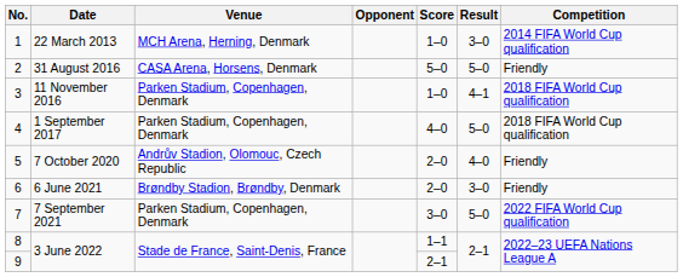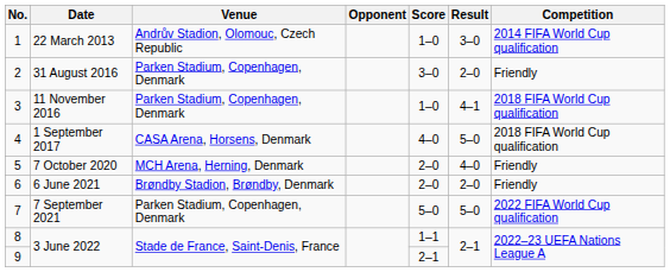1 | Venue: MCH Arena, Herning, Denmark -> Andrův Stadion, Olomouc, Czech Republic
2 | Venue: CASA Arena, Horsens, Denmark -> Parken Stadium, Copenhagen, Denmark
2 | Score: 5–0 -> 3–0
2 | Result: 5–0 -> 2–0
4 | Venue: Parken Stadium, Copenhagen, Denmark -> CASA Arena, Horsens, Denmark
5 | Venue: Andrův Stadion, Olomouc, Czech Republic -> MCH Arena, Herning, Denmark
6 | Result: 3–0 -> 2–0
7 | Score: 3–0 -> 5–0
